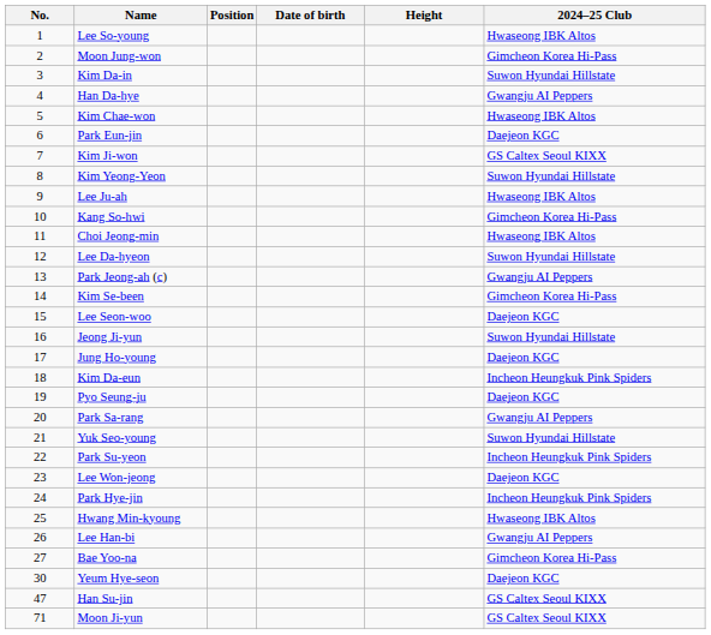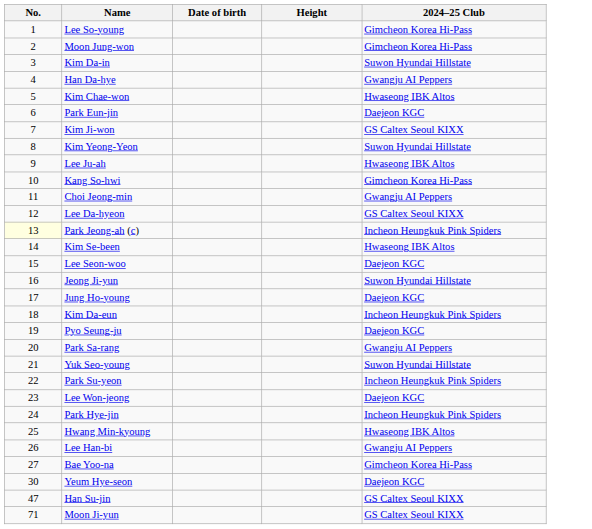- column: Position
Lee So-young | 2024–25 Club: Hwaseong IBK Altos -> Gimcheon Korea Hi-Pass
Choi Jeong-min | 2024–25 Club: Hwaseong IBK Altos -> Gwangju AI Peppers
Lee Da-hyeon | 2024–25 Club: Suwon Hyundai Hillstate -> GS Caltex Seoul KIXX
Park Jeong-ah (c) | No.: no background -> lightyellow background
Park Jeong-ah (c) | 2024–25 Club: Gwangju AI Peppers -> Incheon Heungkuk Pink Spiders
Kim Se-been | 2024–25 Club: Gimcheon Korea Hi-Pass -> Hwaseong IBK Altos
